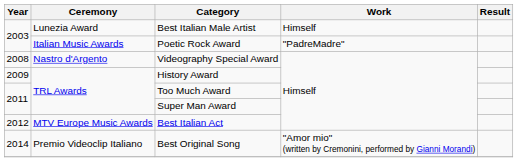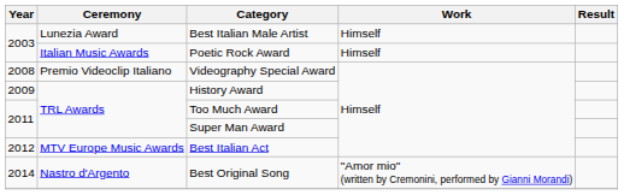Poetic Rock Award | Work: "PadreMadre" -> Himself
Videography Special Award | Ceremony: Nastro d'Argento -> Premio Videoclip Italiano
Best Original Song | Ceremony: Premio Videoclip Italiano -> Nastro d'Argento
